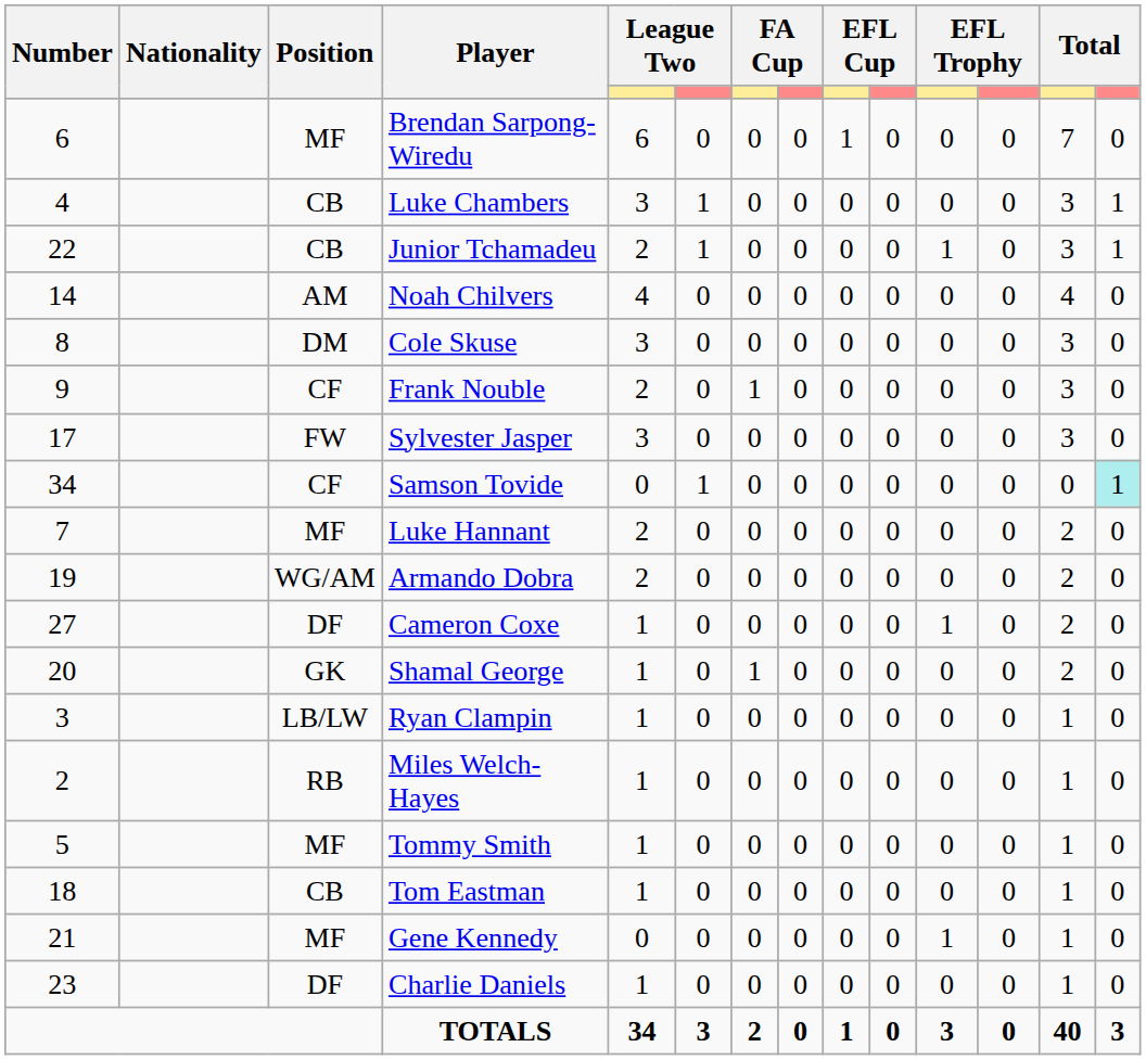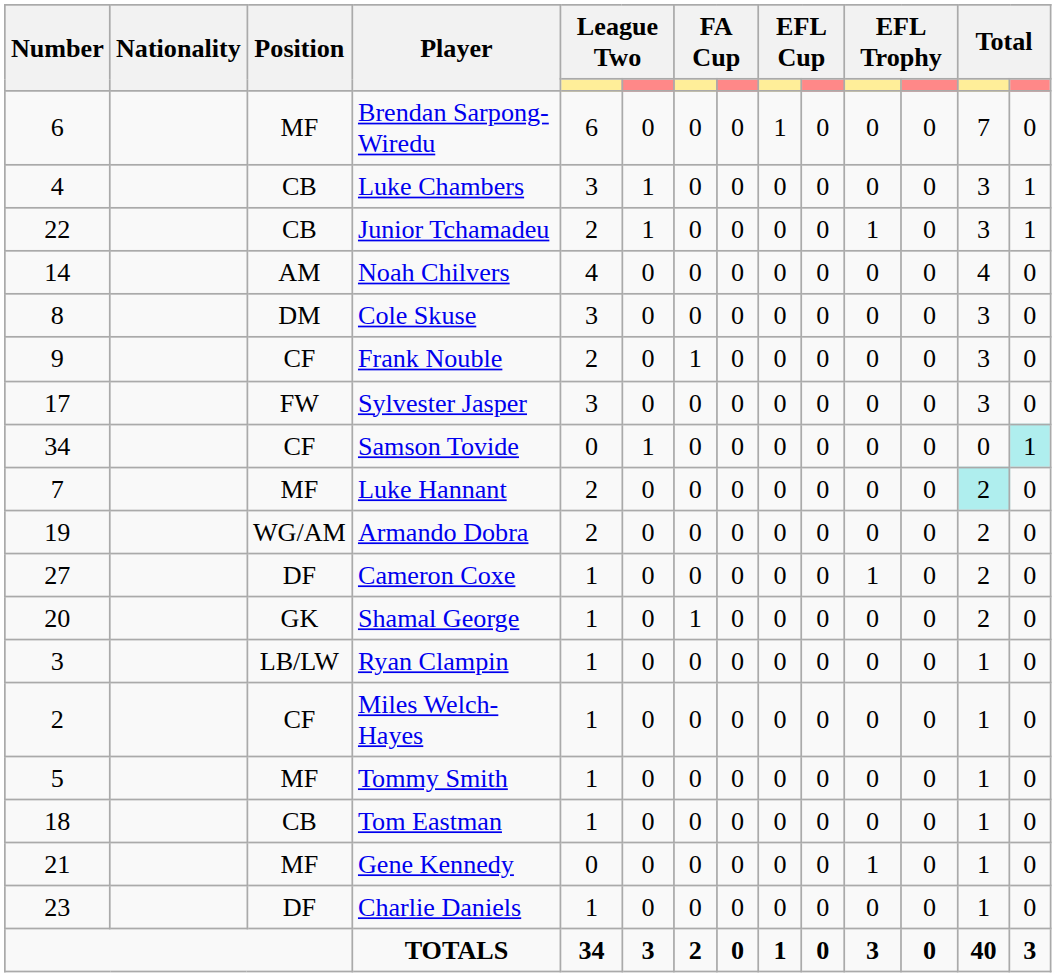Luke Hannant | column 13: no background -> paleturquoise background
Miles Welch-Hayes | Position: RB -> CF
